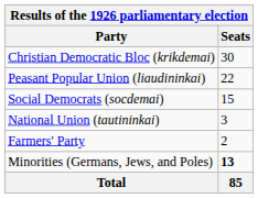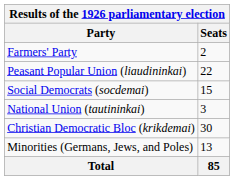rows swapped: Christian Democratic Bloc (krikdemai) <-> Farmers' Party
Minorities (Germans, Jews, and Poles) | Seats: bold -> normal
